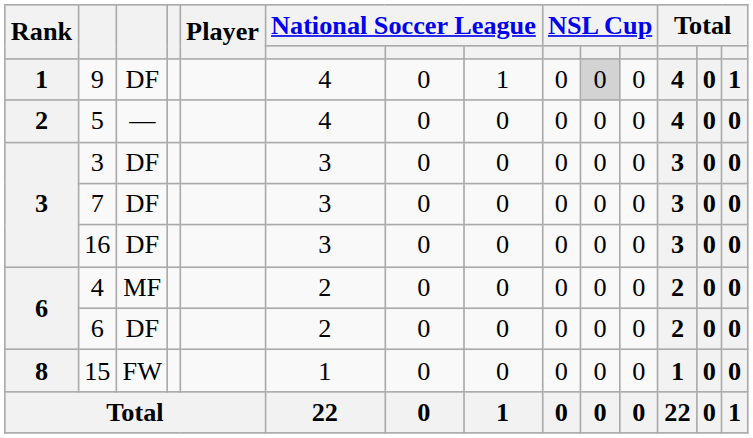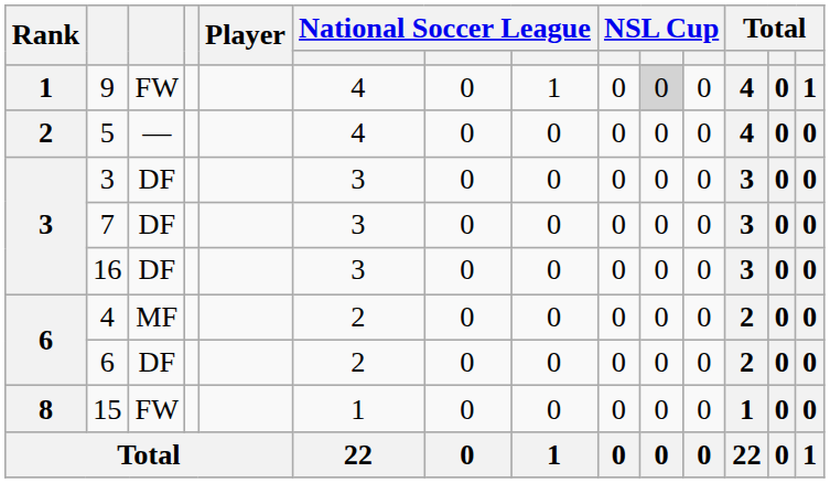9 | column 3: DF -> FW
